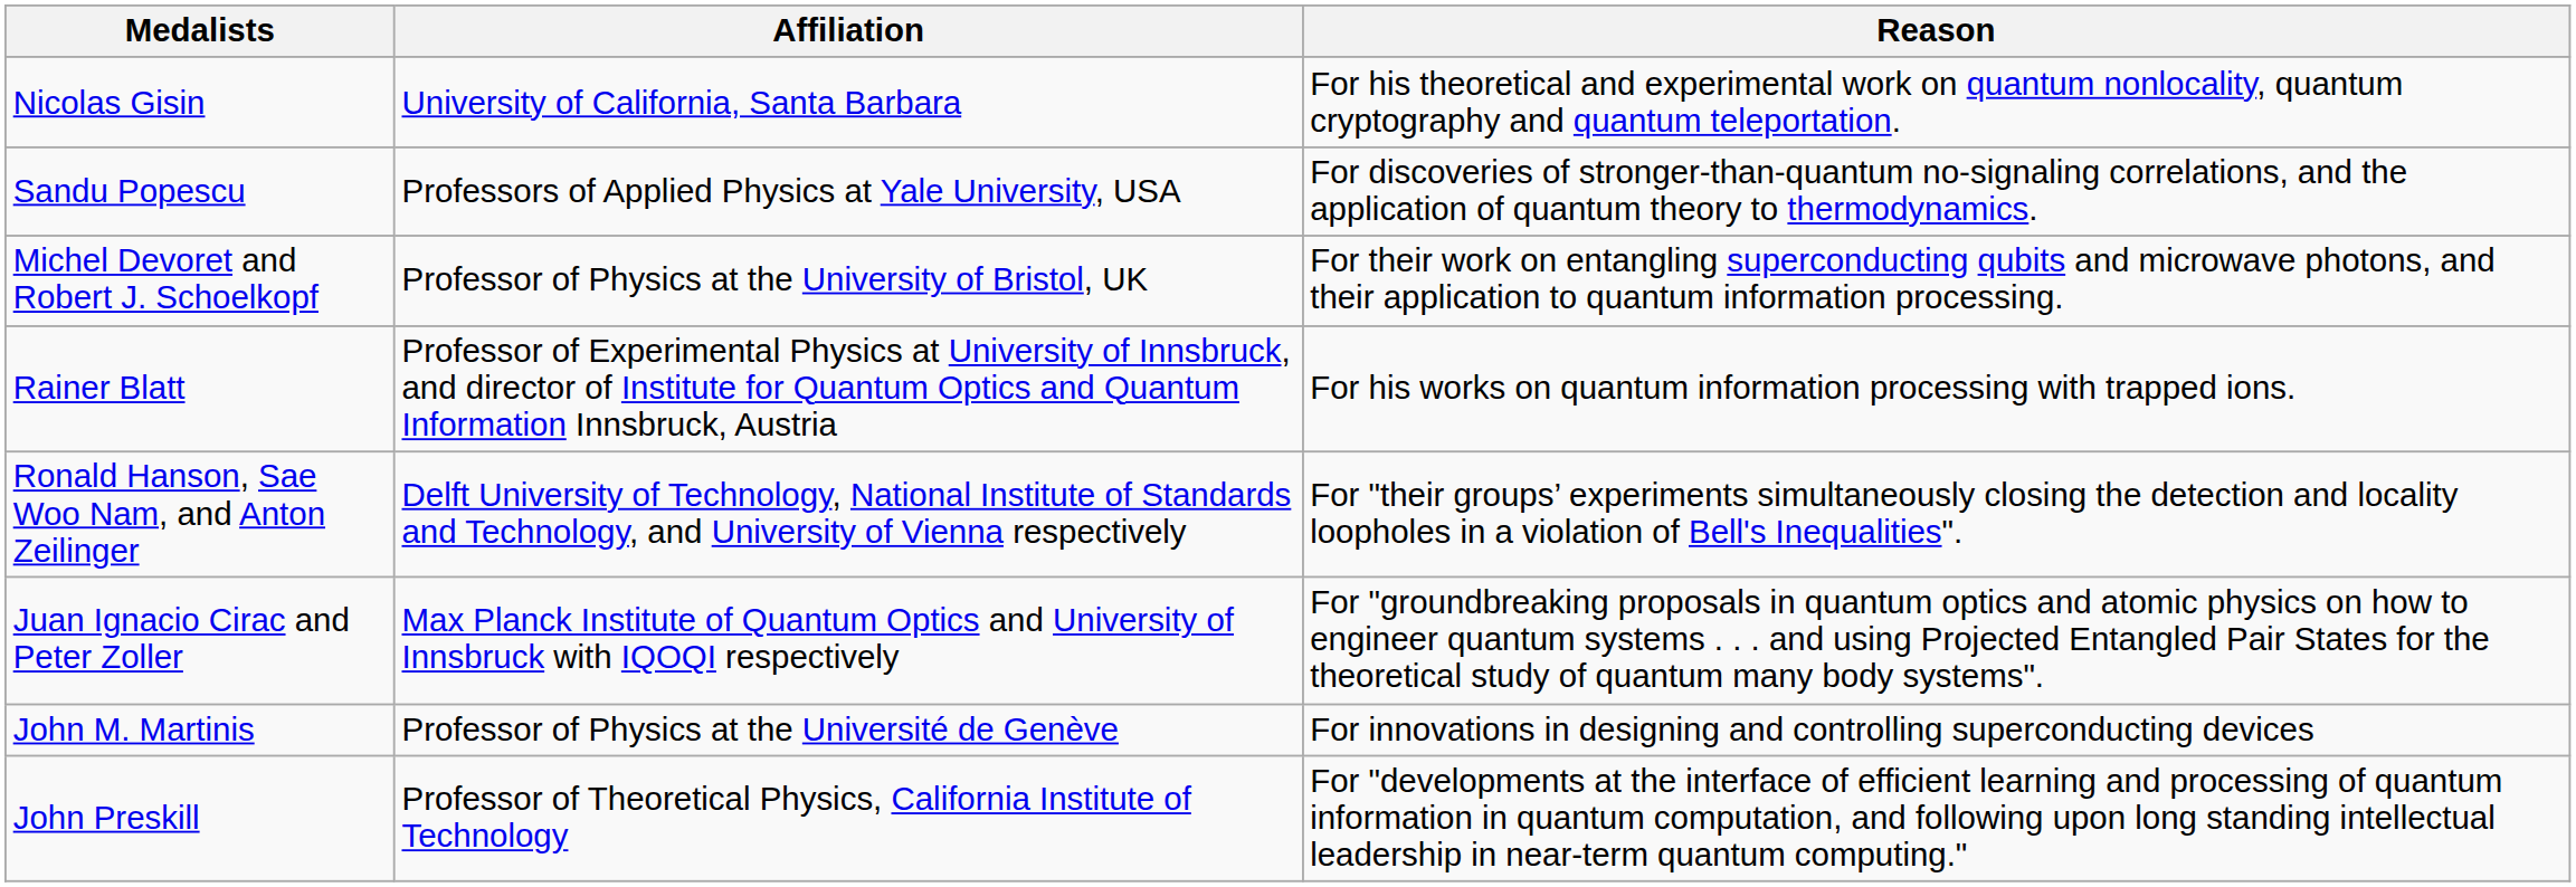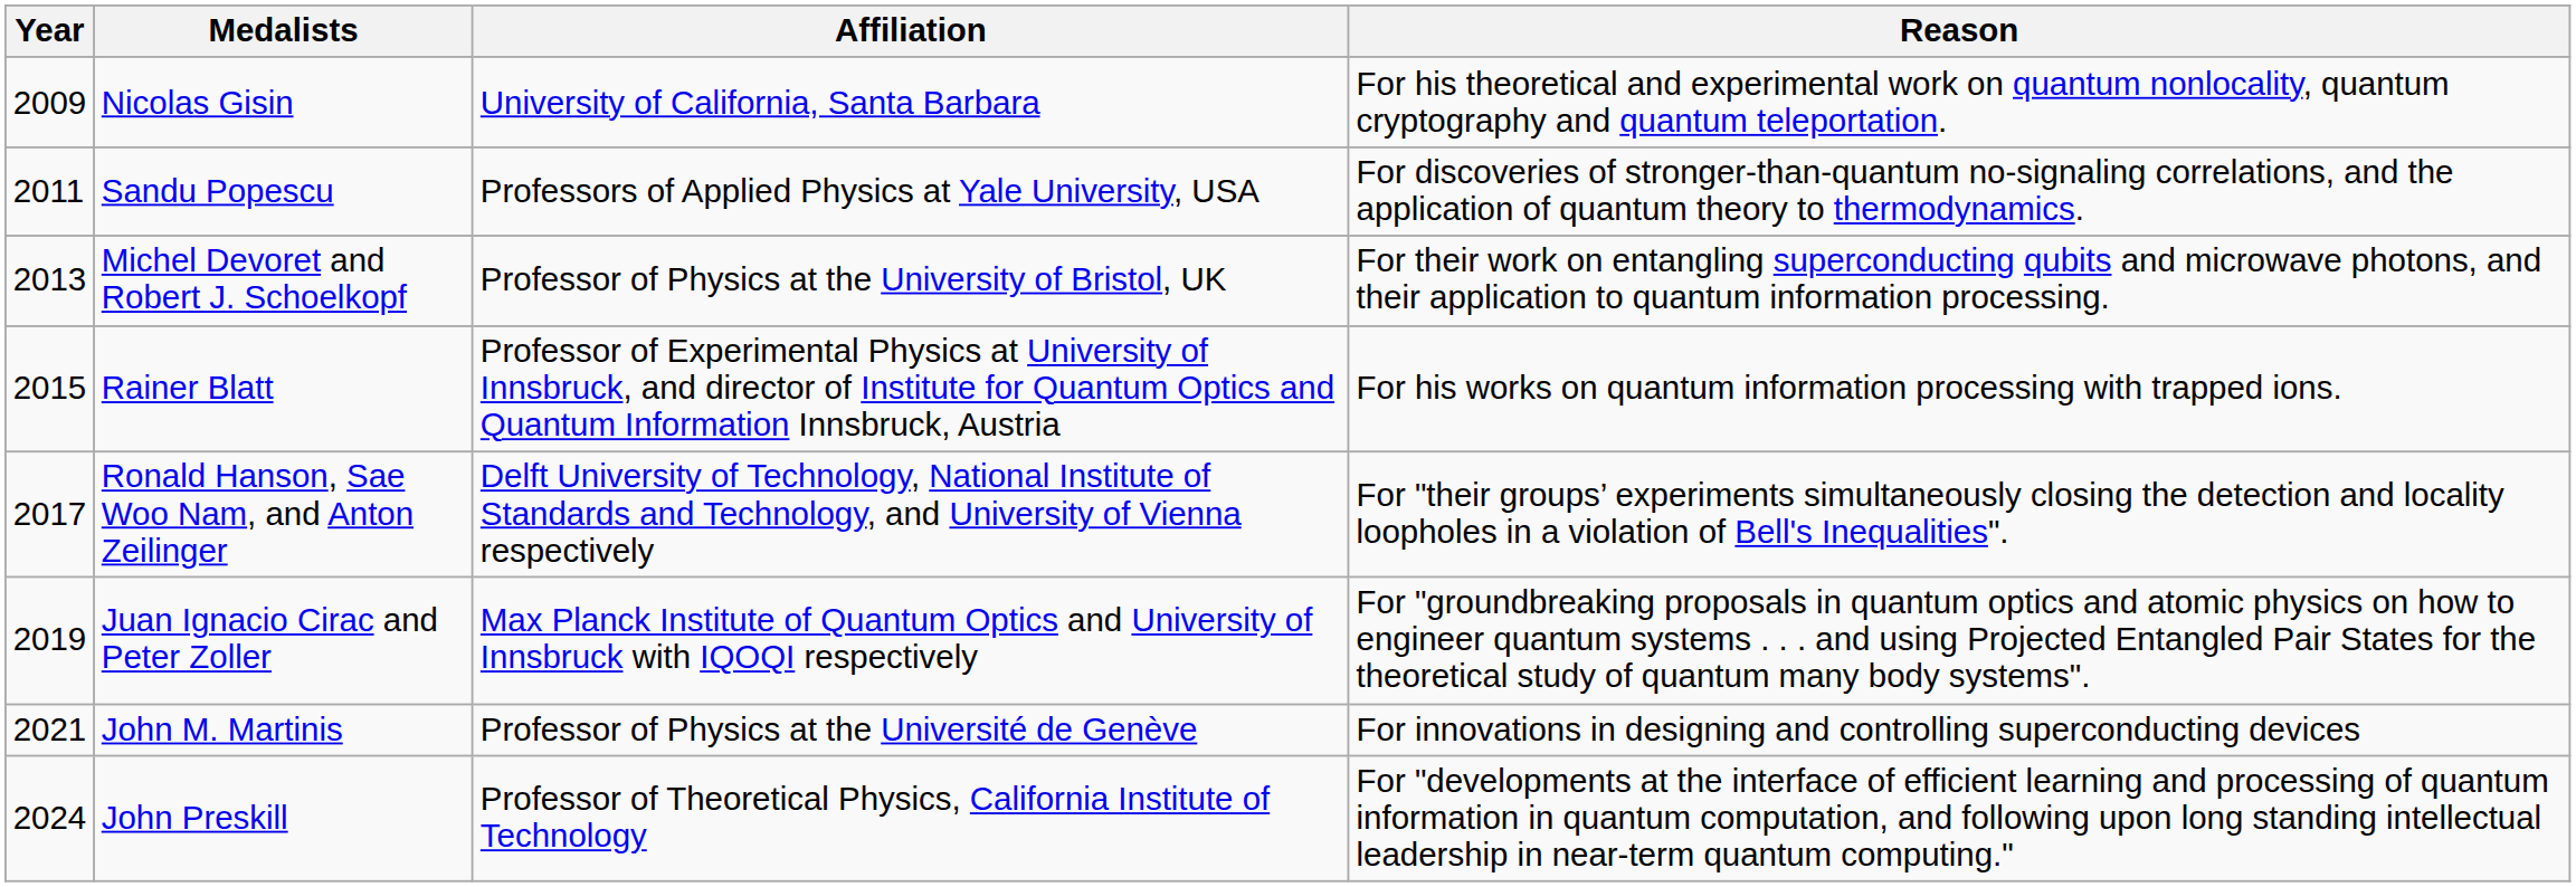+ column: Year | 2009 | 2011 | 2013 | 2015 | 2017 | 2019 | 2021 | 2024
